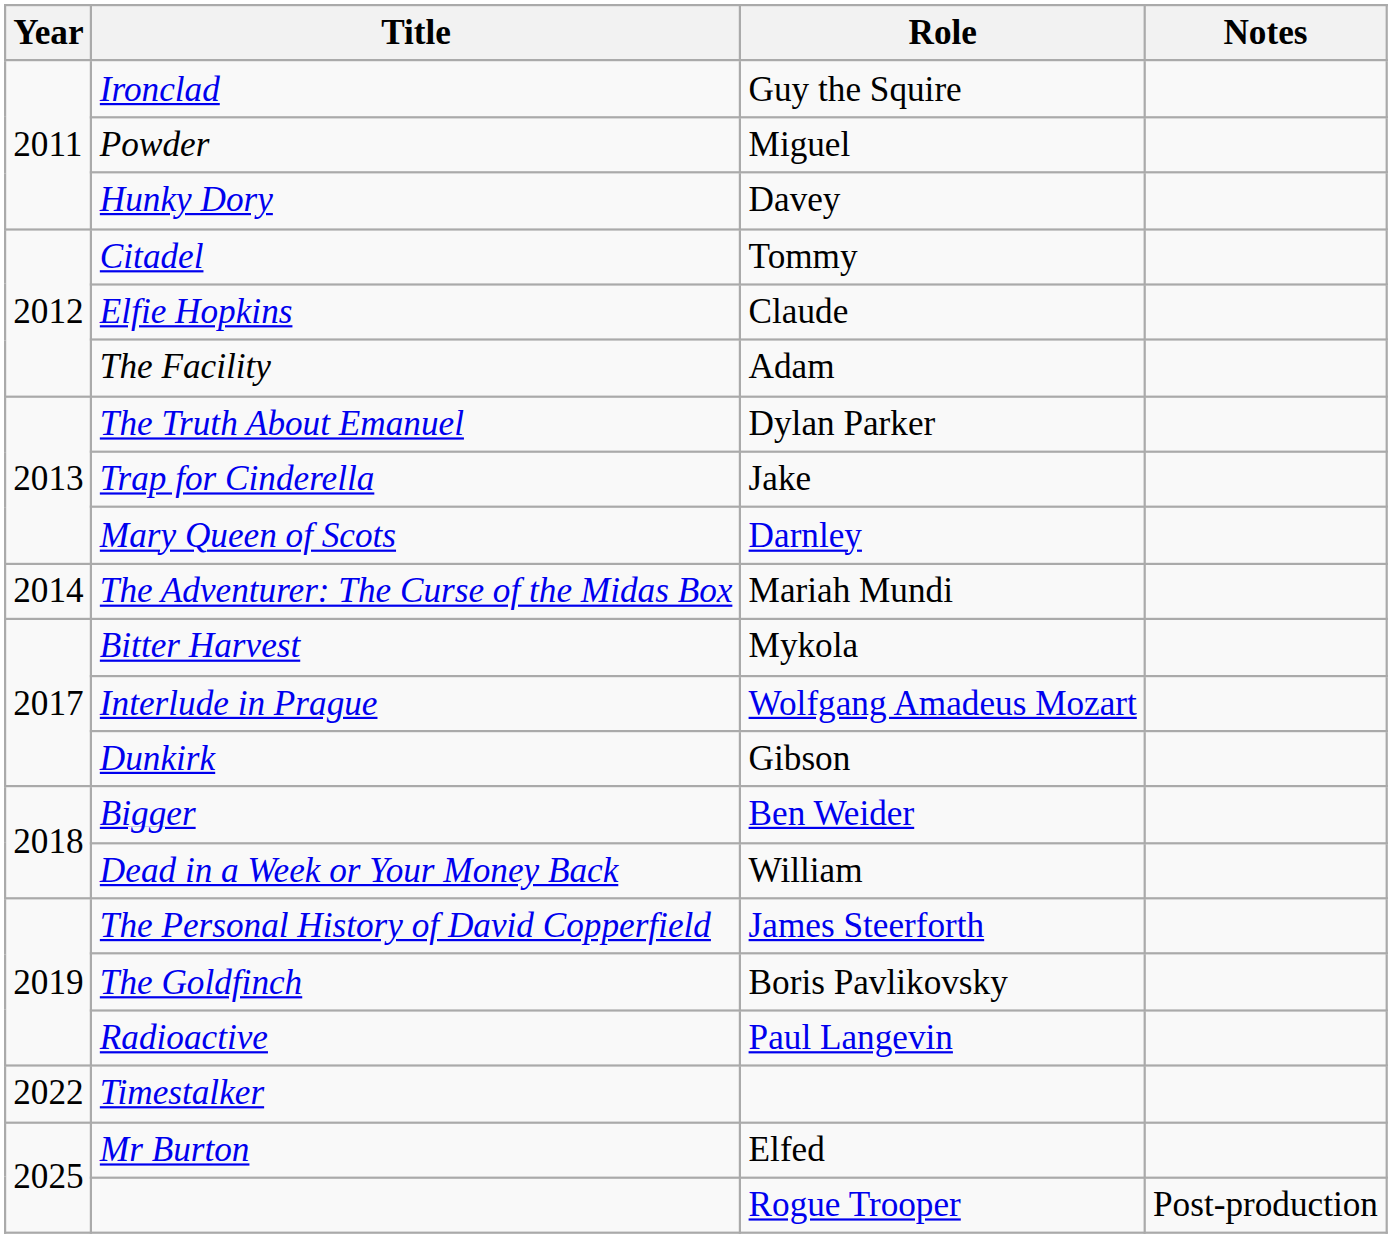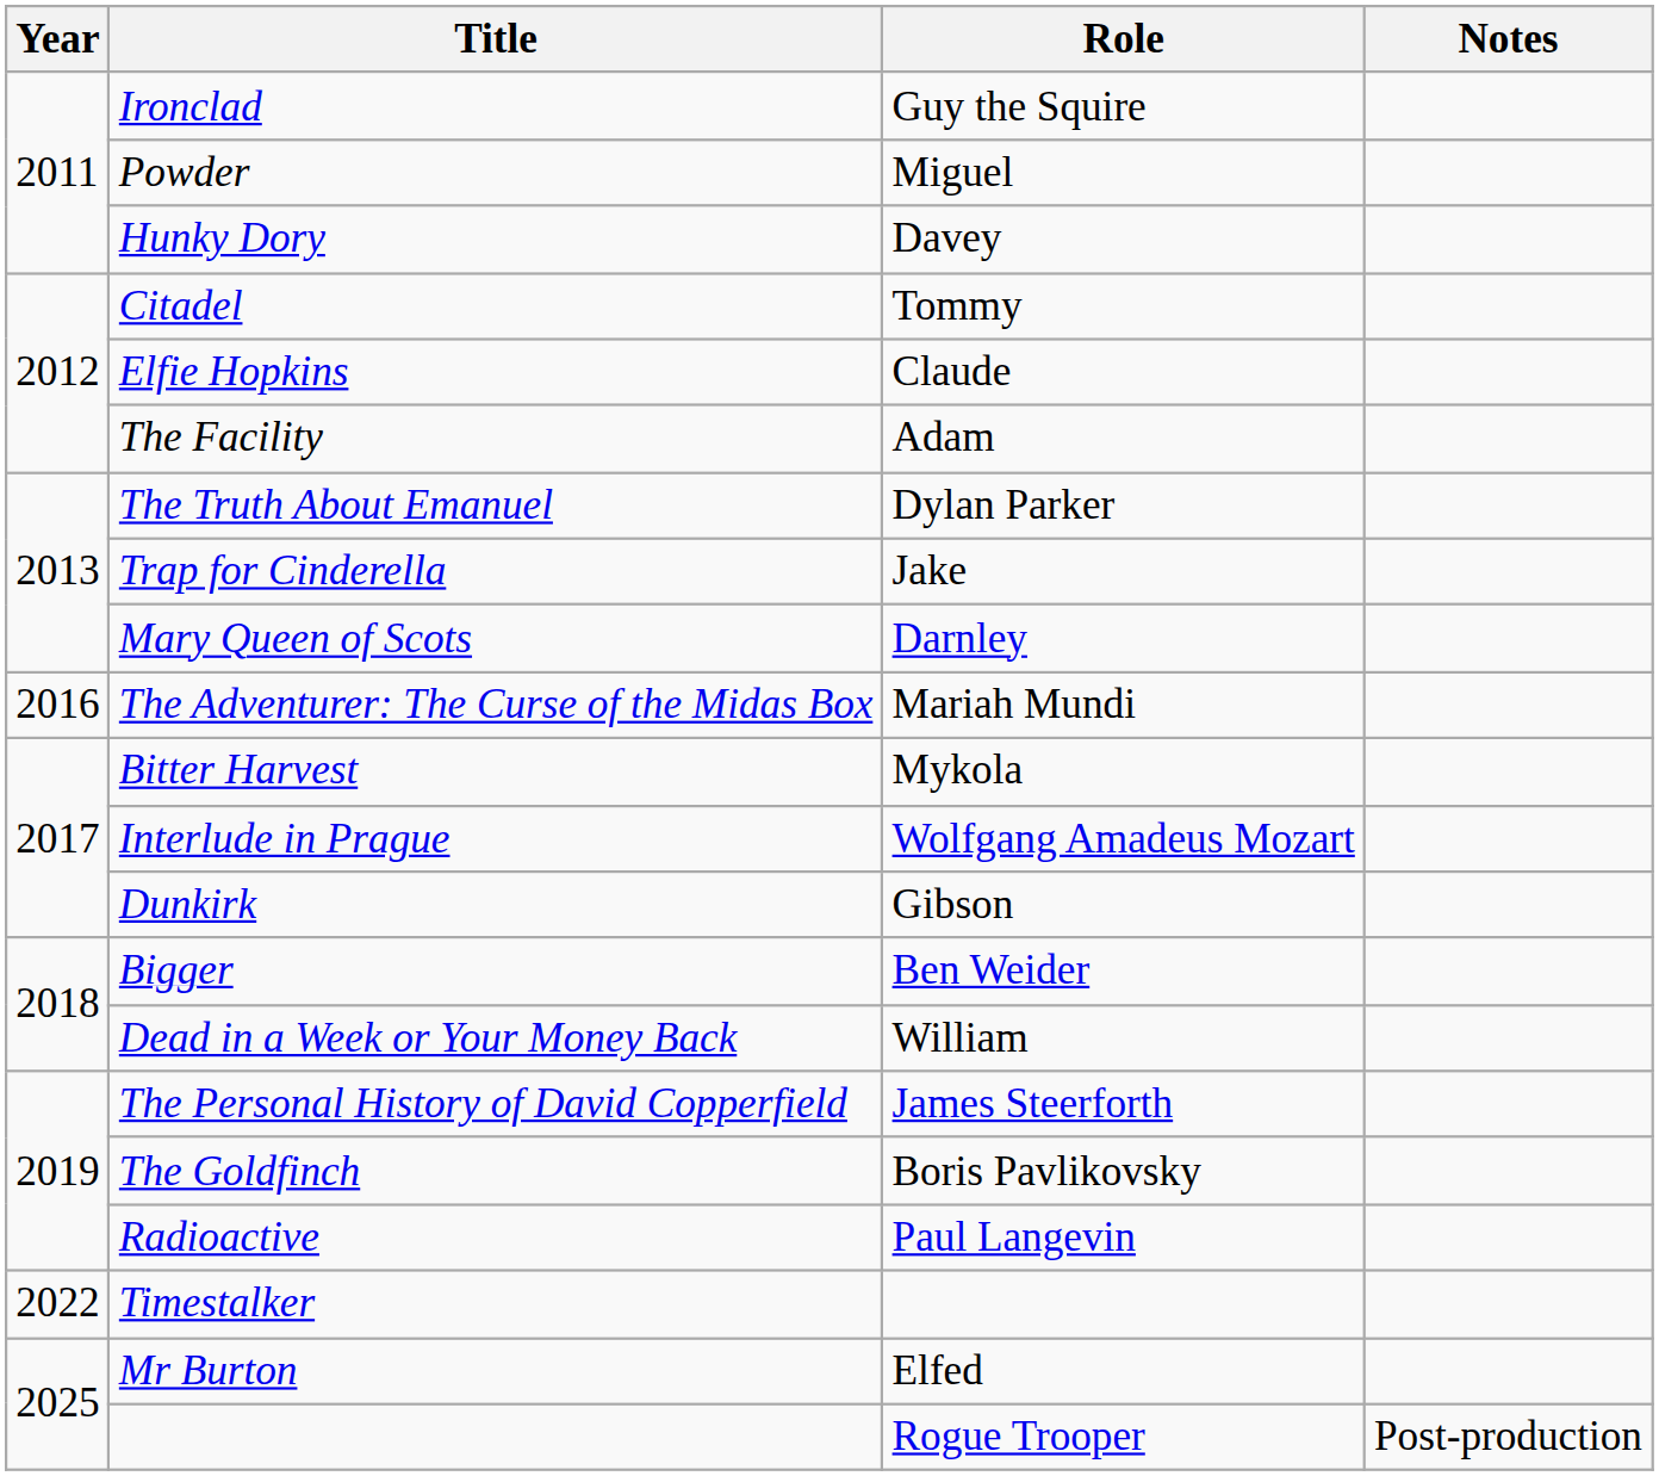The Adventurer: The Curse of the Midas Box | Year: 2014 -> 2016
